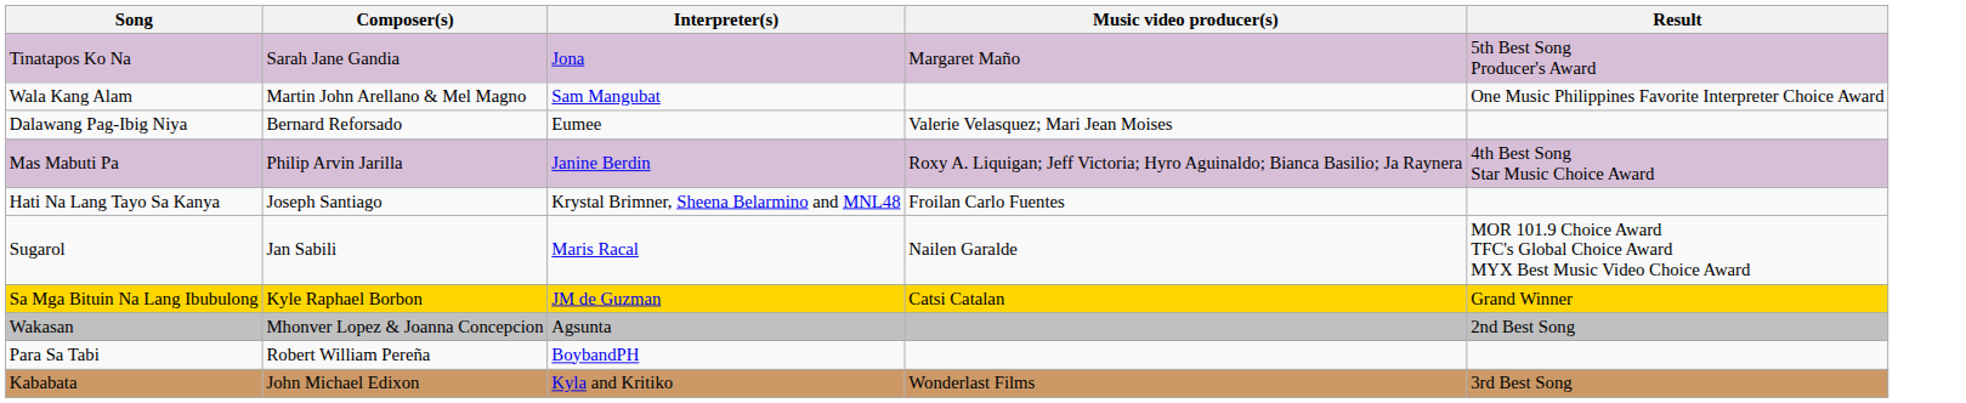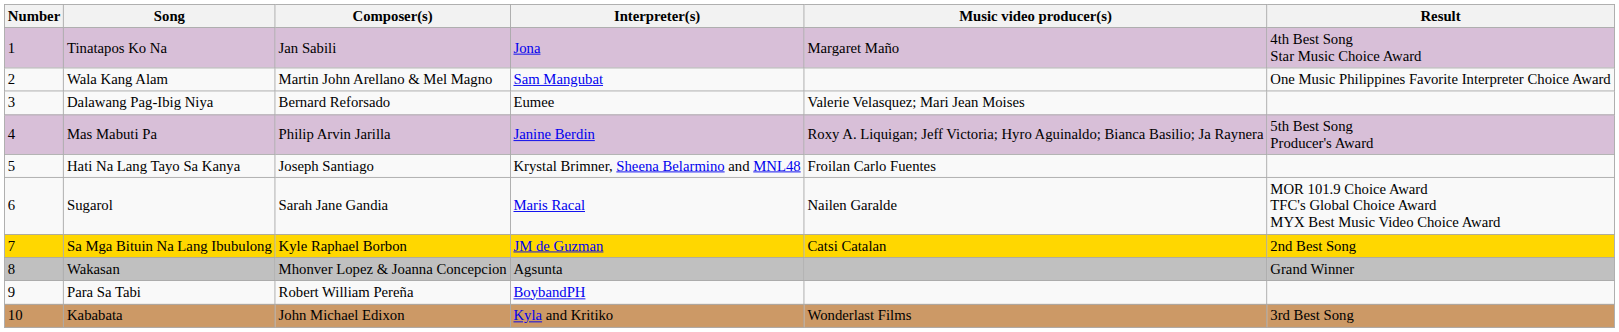+ column: Number | 1 | 2 | 3 | 4 | 5 | 6 | 7 | 8 | 9 | 10
Tinatapos Ko Na | Composer(s): Sarah Jane Gandia -> Jan Sabili
Tinatapos Ko Na | Result: 5th Best Song Producer's Award -> 4th Best Song Star Music Choice Award
Mas Mabuti Pa | Result: 4th Best Song Star Music Choice Award -> 5th Best Song Producer's Award
Sugarol | Composer(s): Jan Sabili -> Sarah Jane Gandia
Sa Mga Bituin Na Lang Ibubulong | Result: Grand Winner -> 2nd Best Song
Wakasan | Result: 2nd Best Song -> Grand Winner
